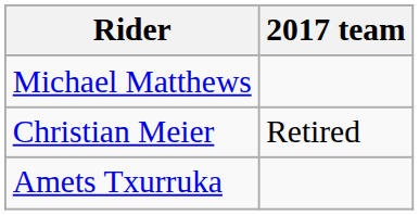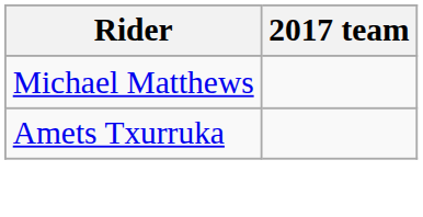- row: Christian Meier | Retired
